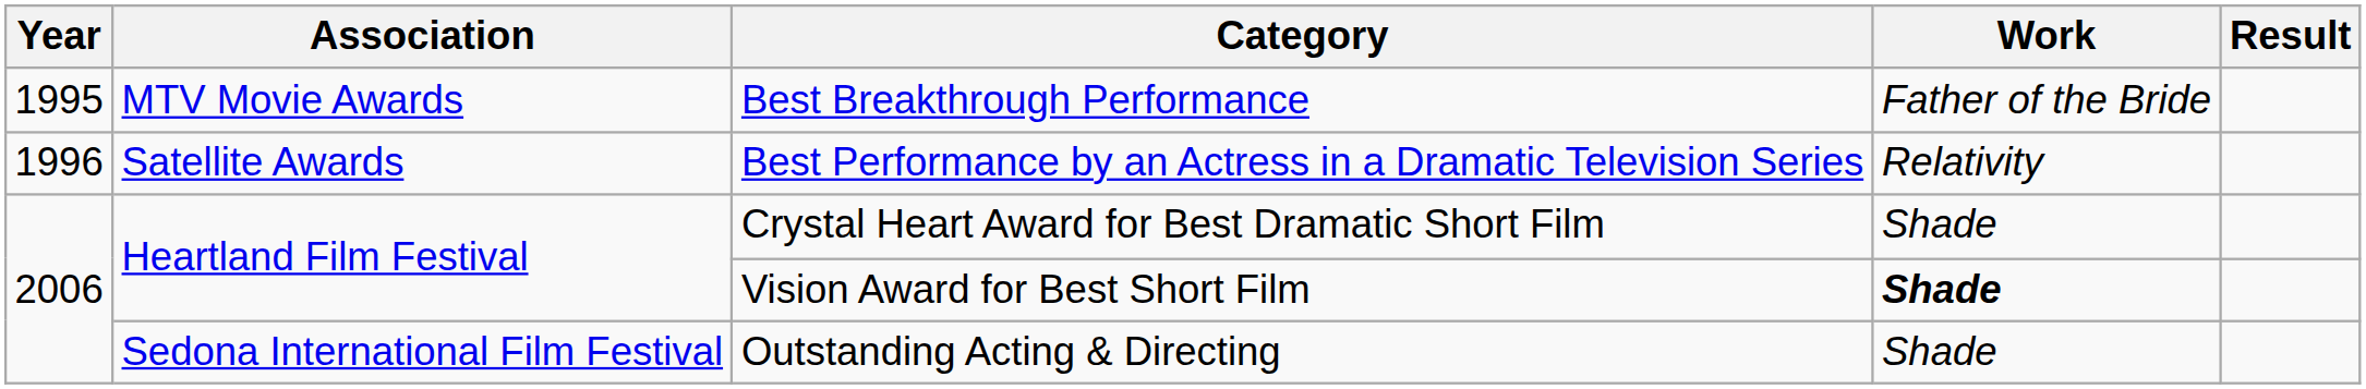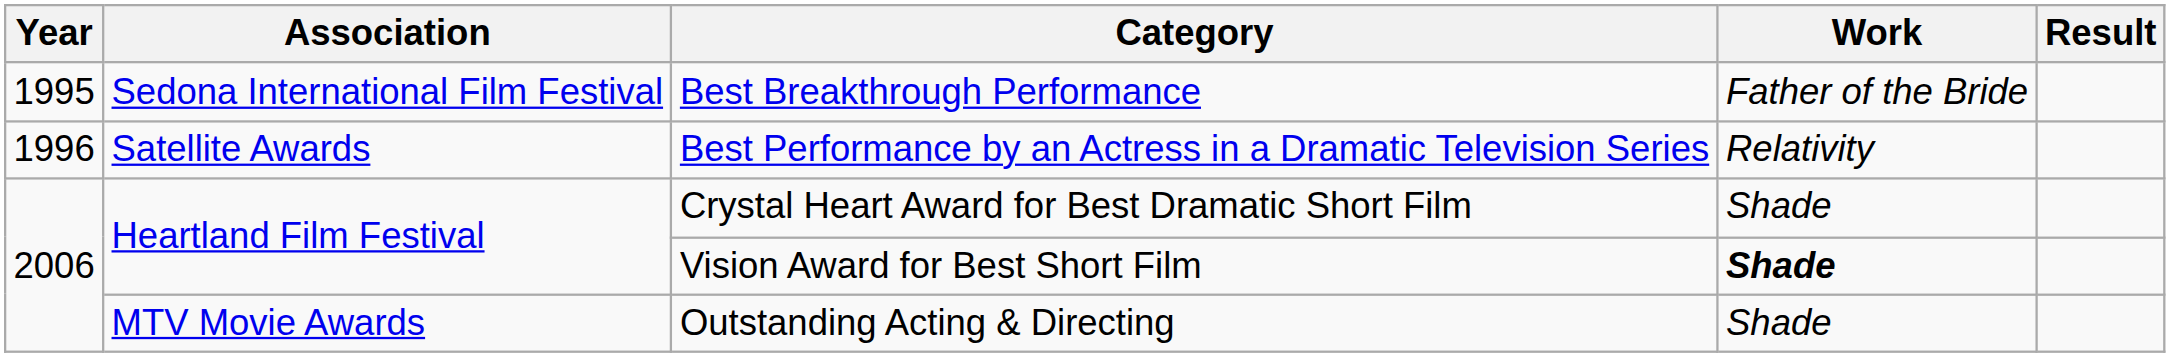Best Breakthrough Performance | Association: MTV Movie Awards -> Sedona International Film Festival
Outstanding Acting & Directing | Association: Sedona International Film Festival -> MTV Movie Awards
